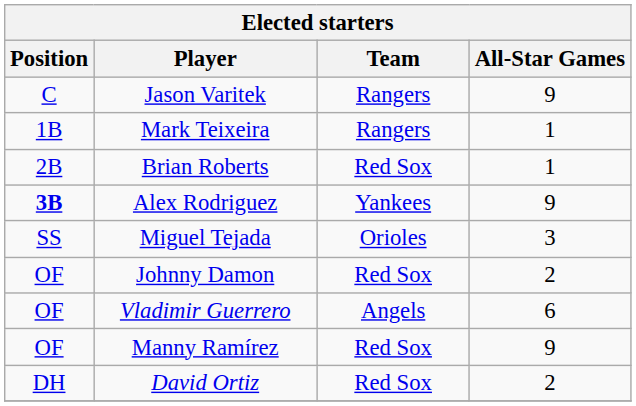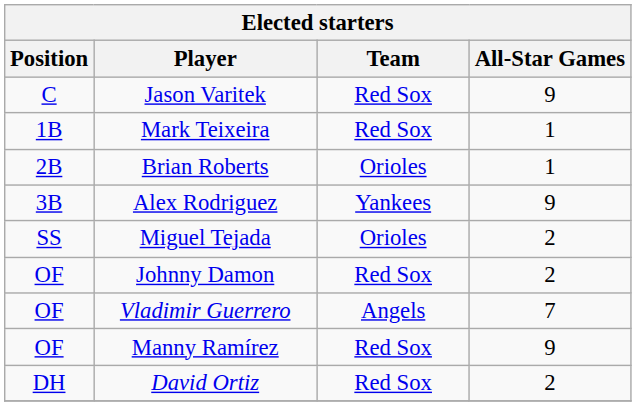Jason Varitek | Team: Rangers -> Red Sox
Mark Teixeira | Team: Rangers -> Red Sox
Brian Roberts | Team: Red Sox -> Orioles
Alex Rodriguez | Position: bold -> normal
Miguel Tejada | All-Star Games: 3 -> 2
Vladimir Guerrero | All-Star Games: 6 -> 7
